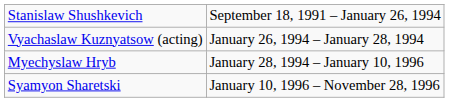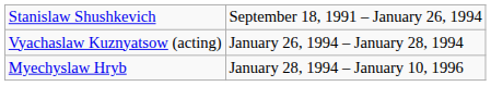- row: Syamyon Sharetski | January 10, 1996 – November 28, 1996
